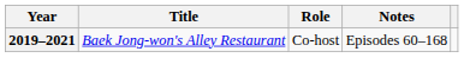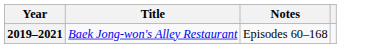- column: Role | Co-host
